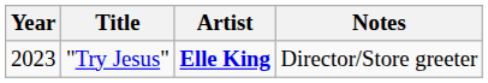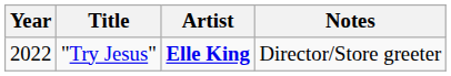"Try Jesus" | Year: 2023 -> 2022
